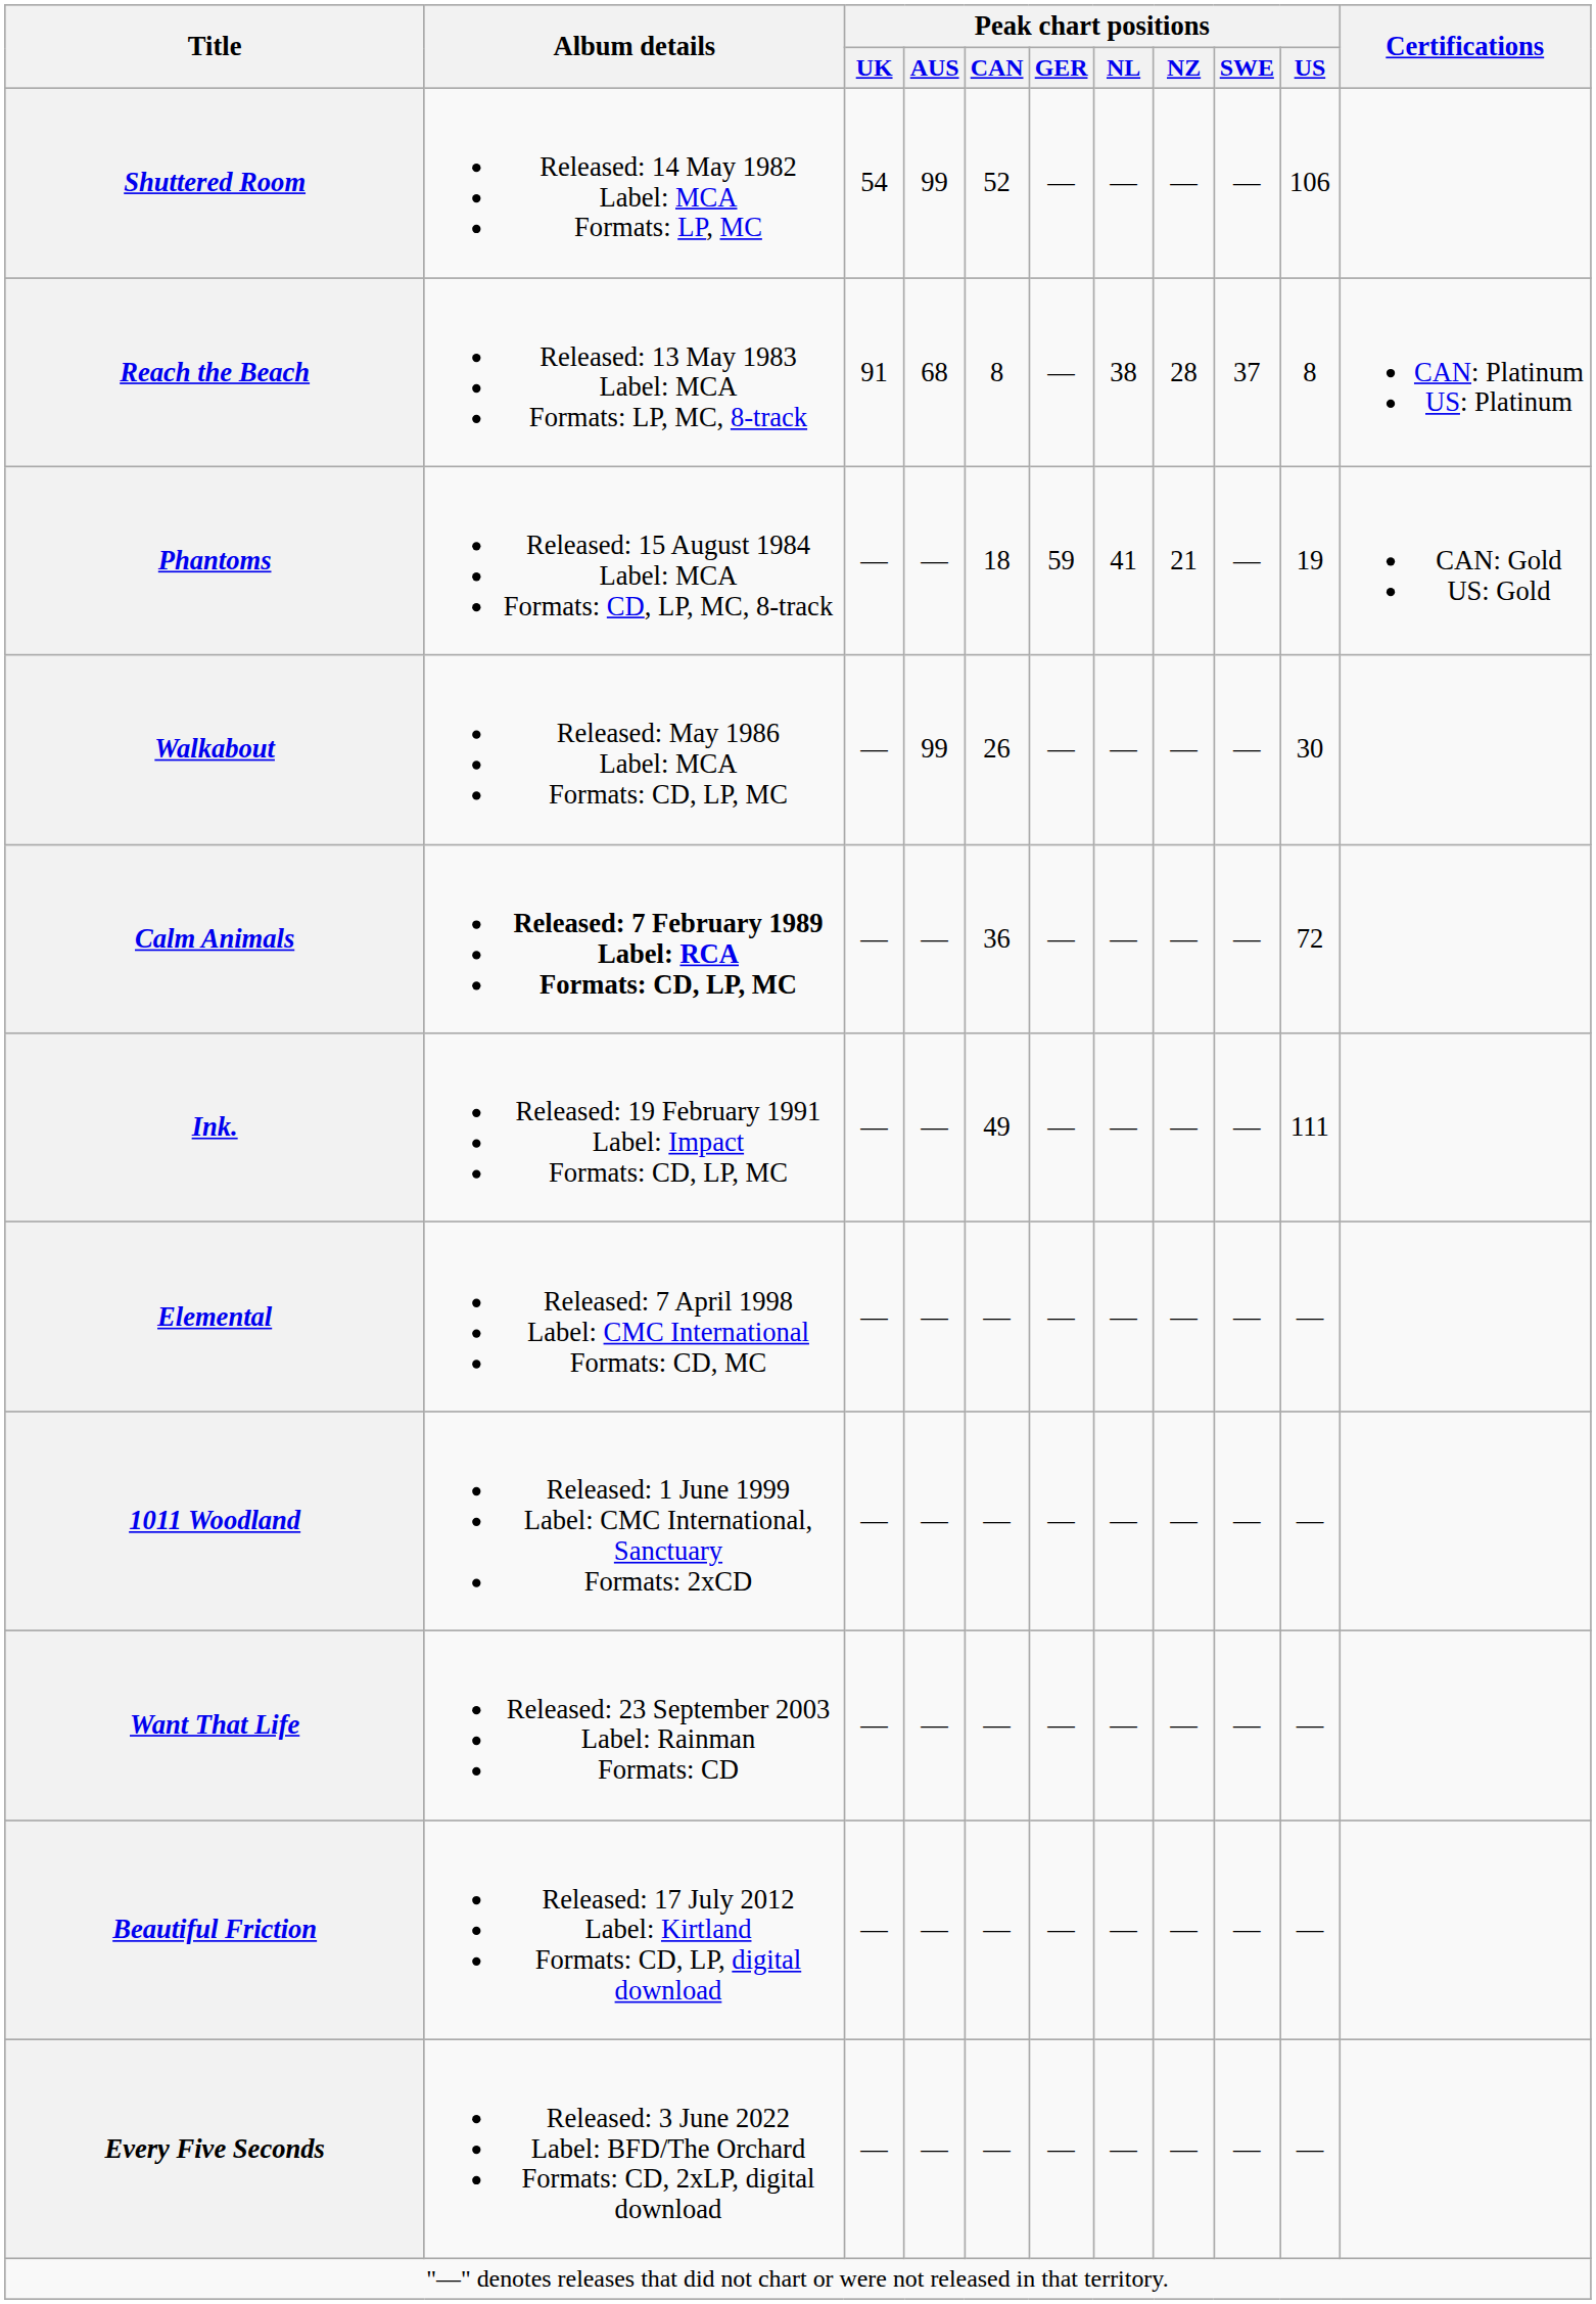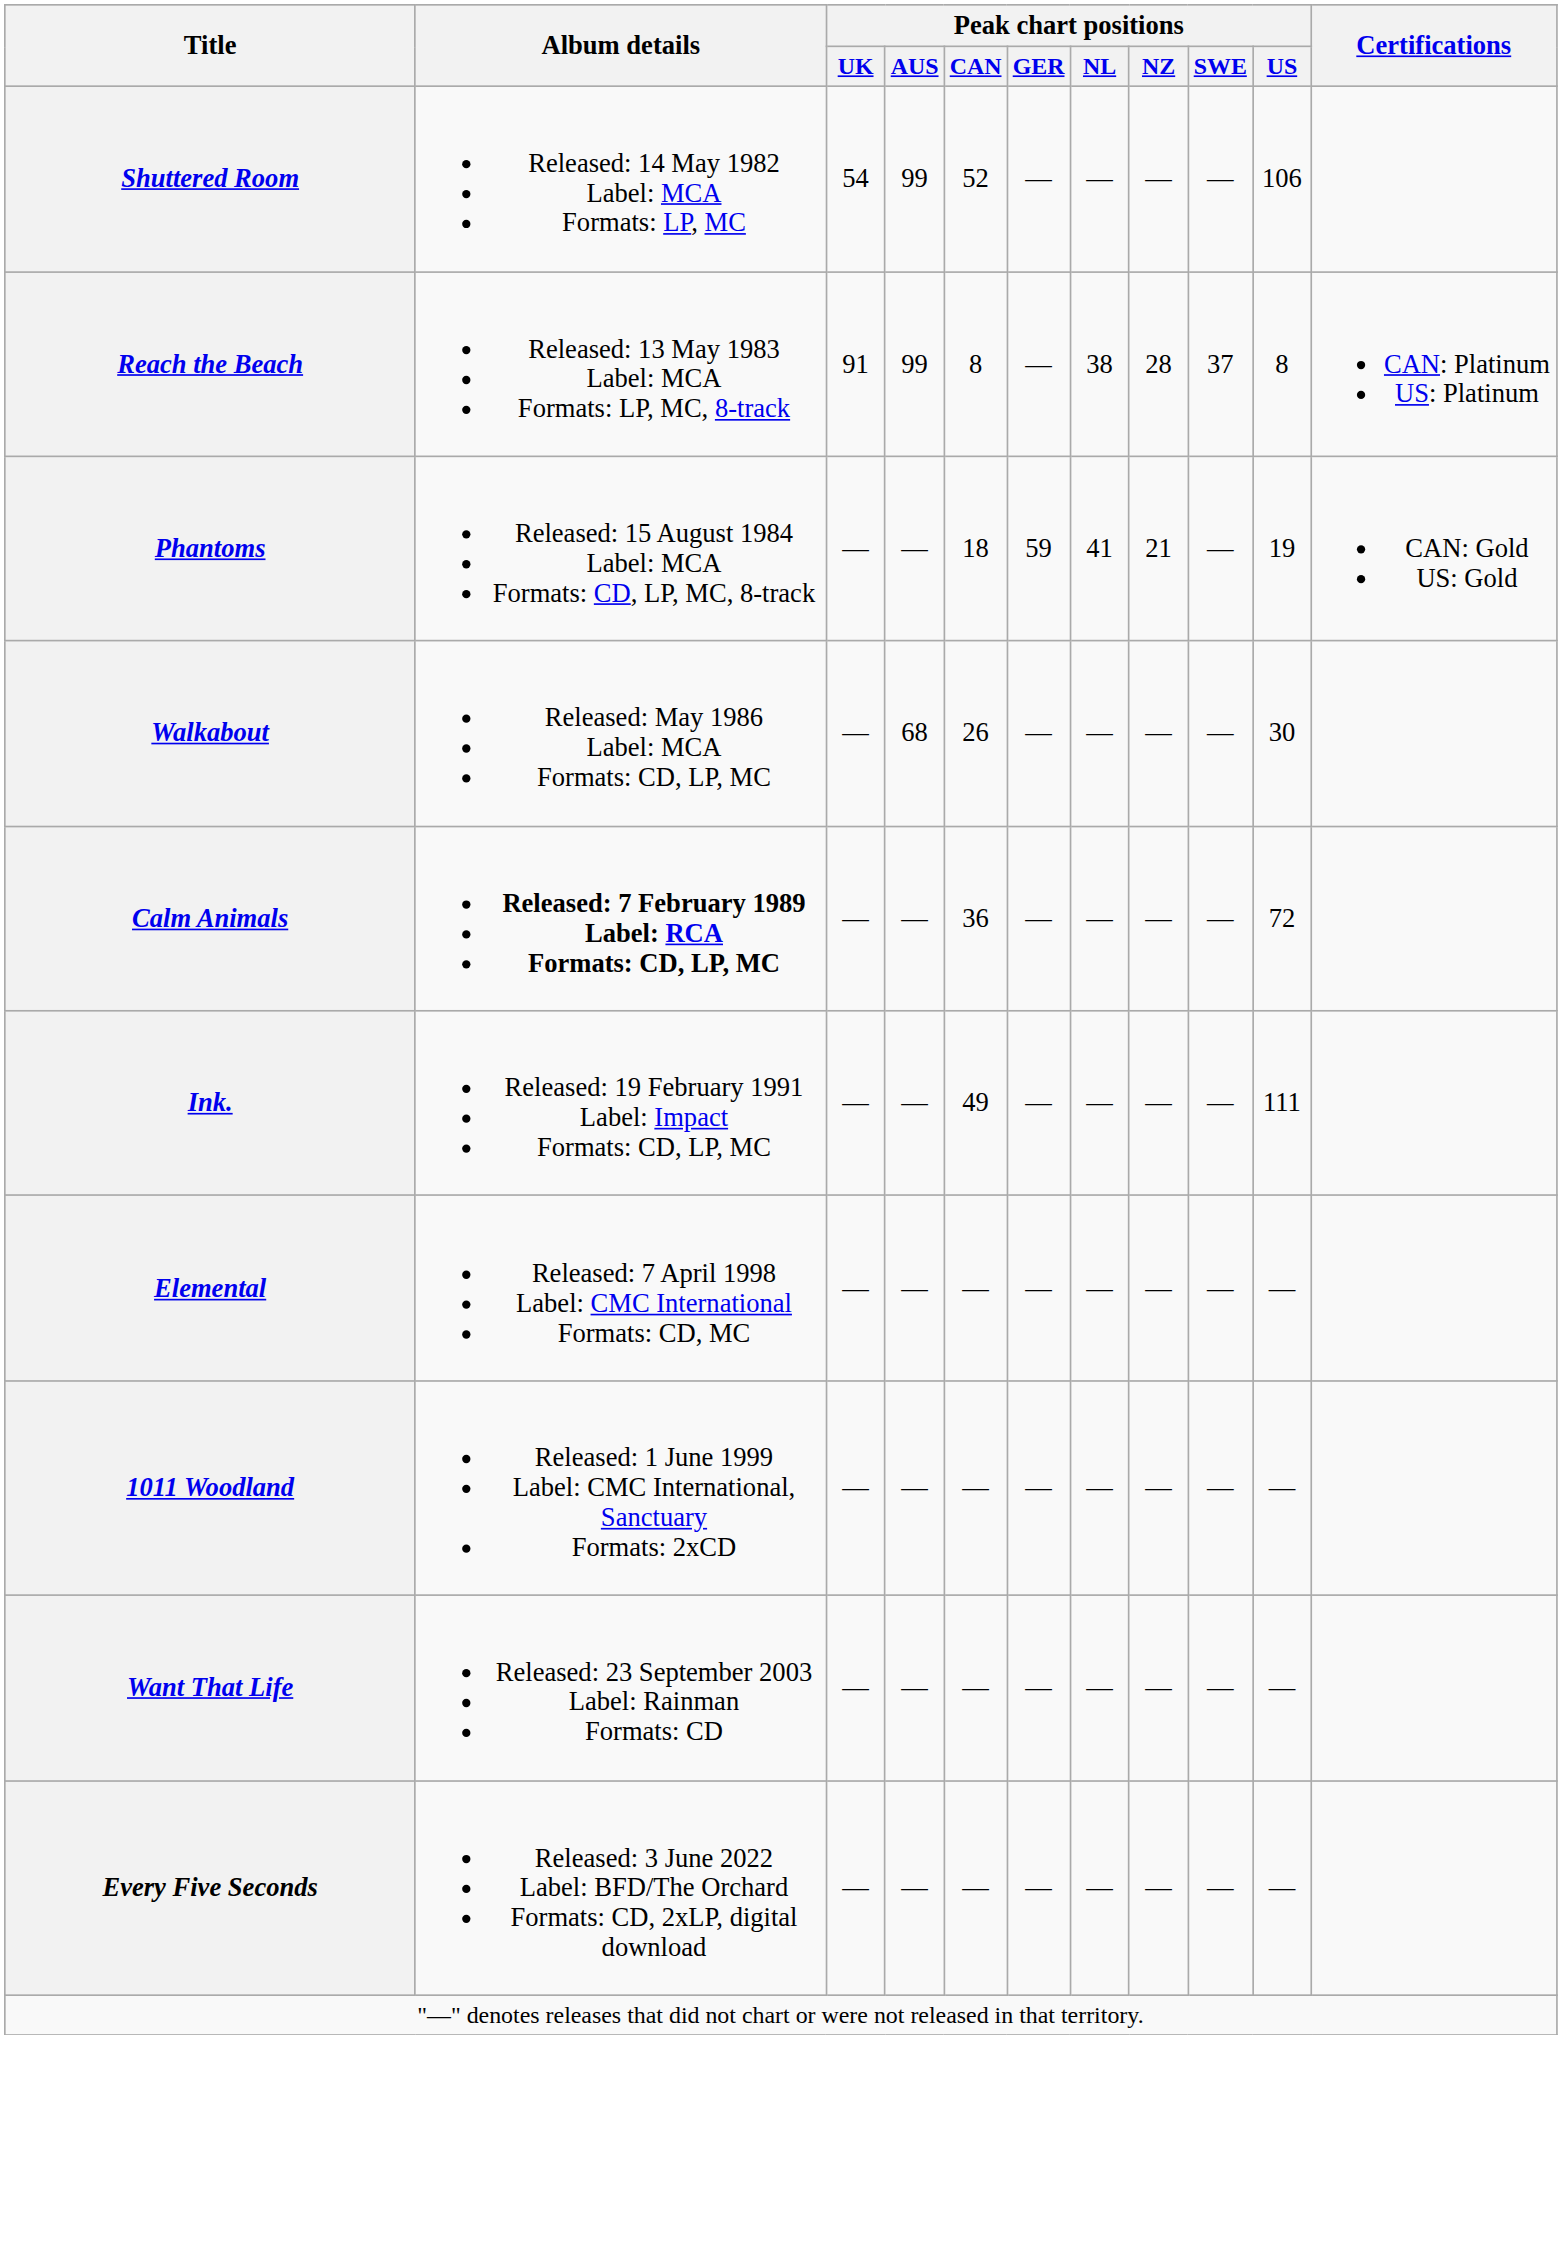Reach the Beach | Peak chart positions / AUS: 68 -> 99
Walkabout | Peak chart positions / AUS: 99 -> 68
- row: Beautiful Friction | Released: 17 July 2012 Label: Kirtland Formats: CD, LP, digital download | — | — | — | — | — | — | — | —
